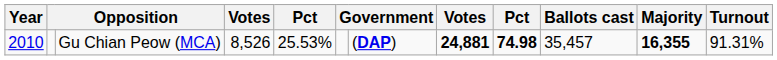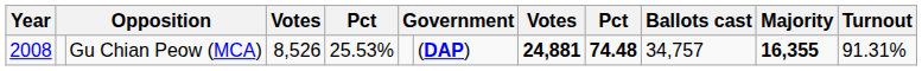Gu Chian Peow (MCA) | Year: 2010 -> 2008
Gu Chian Peow (MCA) | column 9: 74.98 -> 74.48
Gu Chian Peow (MCA) | Ballots cast: 35,457 -> 34,757
